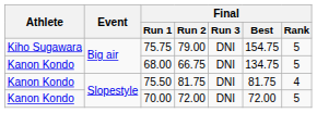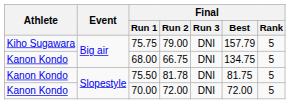75.75 | Final / Best: 154.75 -> 157.79
75.50 | Final / Run 2: 81.75 -> 81.78
75.50 | Final / Rank: 4 -> 5
